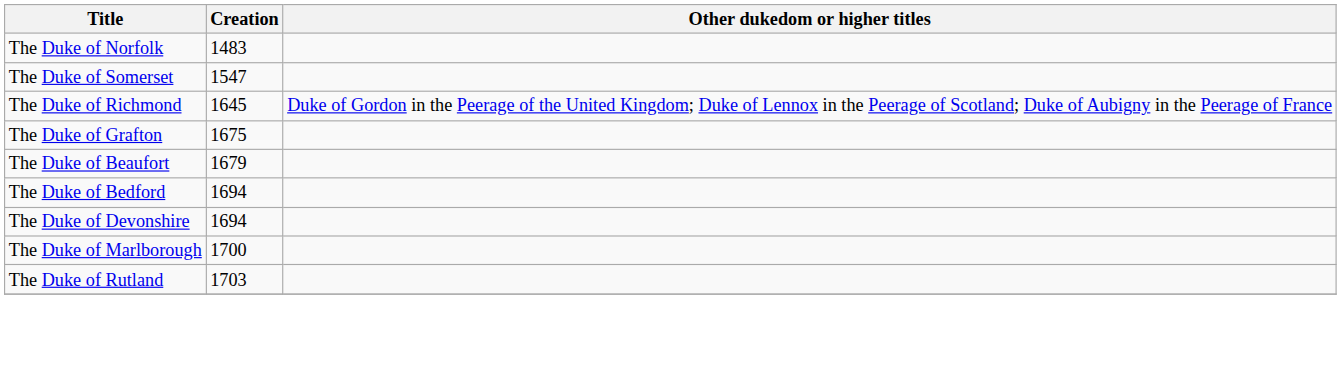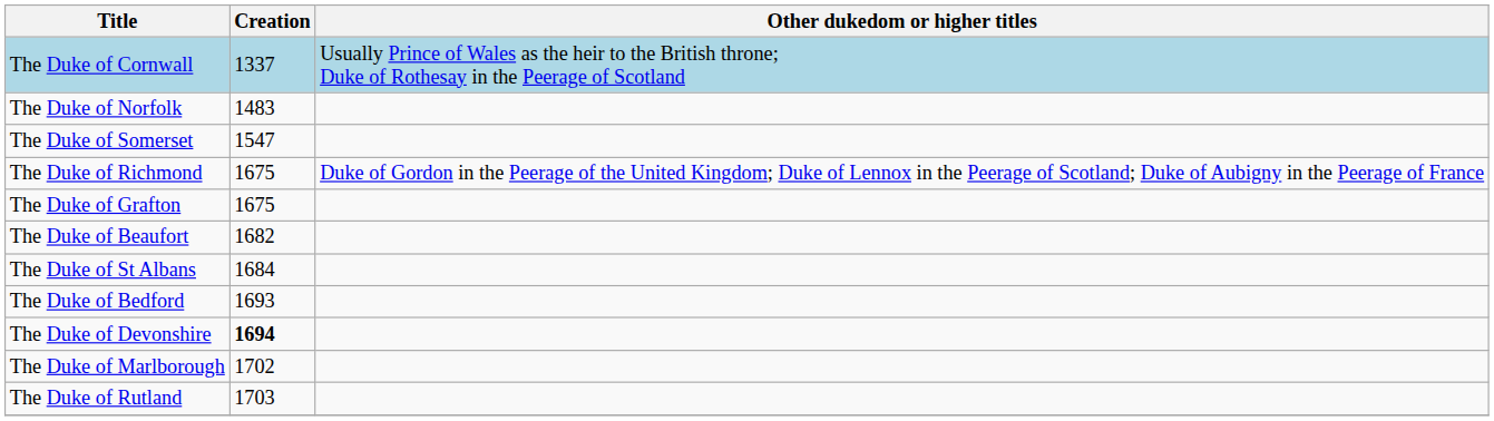+ row: The Duke of Cornwall | 1337 | Usually Prince of Wales as the heir to the British throne; Duke of Rothesay in the Peerage of Scotland
The Duke of Richmond | Creation: 1645 -> 1675
The Duke of Beaufort | Creation: 1679 -> 1682
+ row: The Duke of St Albans | 1684
The Duke of Bedford | Creation: 1694 -> 1693
The Duke of Devonshire | Creation: normal -> bold
The Duke of Marlborough | Creation: 1700 -> 1702
